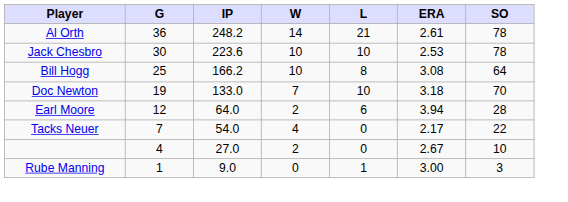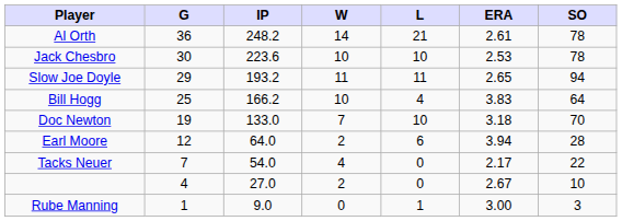+ row: Slow Joe Doyle | 29 | 193.2 | 11 | 11 | 2.65 | 94
Bill Hogg | L: 8 -> 4
Bill Hogg | ERA: 3.08 -> 3.83
